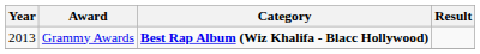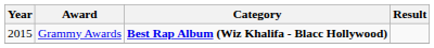Grammy Awards | Year: 2013 -> 2015
